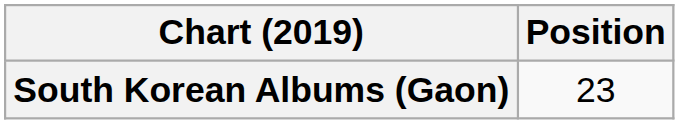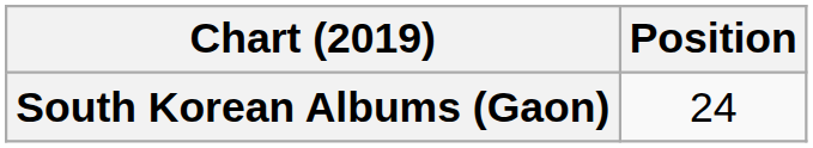South Korean Albums (Gaon) | Position: 23 -> 24
